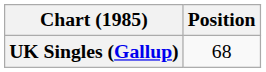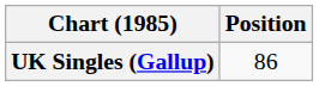UK Singles (Gallup) | Position: 68 -> 86
